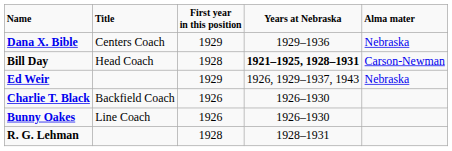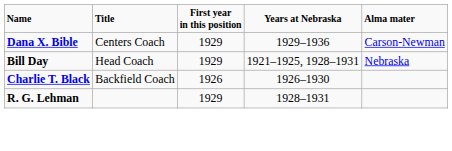Dana X. Bible | Alma mater: Nebraska -> Carson-Newman
Bill Day | First year in this position: 1928 -> 1929
Bill Day | Years at Nebraska: bold -> normal
Bill Day | Alma mater: Carson-Newman -> Nebraska
- row: Ed Weir | 1929 | 1926, 1929–1937, 1943 | Nebraska
- row: Bunny Oakes | Line Coach | 1926 | 1926–1930
R. G. Lehman | First year in this position: 1928 -> 1929
